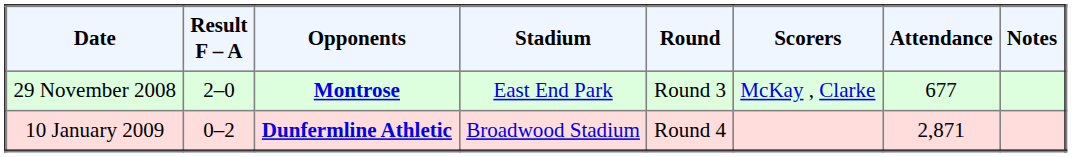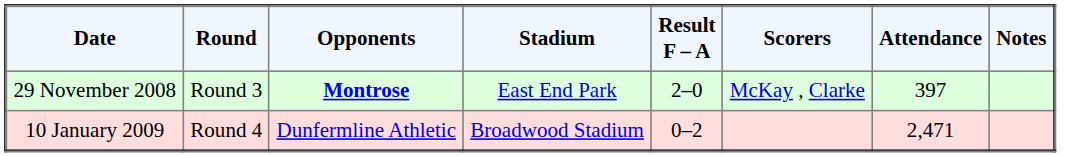columns swapped: Round <-> Result F – A
29 November 2008 | Attendance: 677 -> 397
10 January 2009 | Opponents: bold -> normal
10 January 2009 | Attendance: 2,871 -> 2,471
